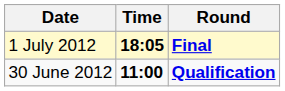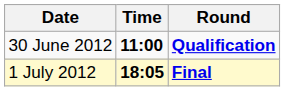rows swapped: 30 June 2012 <-> 1 July 2012
